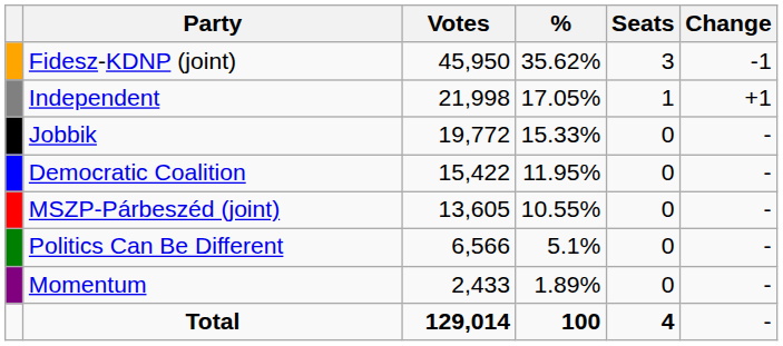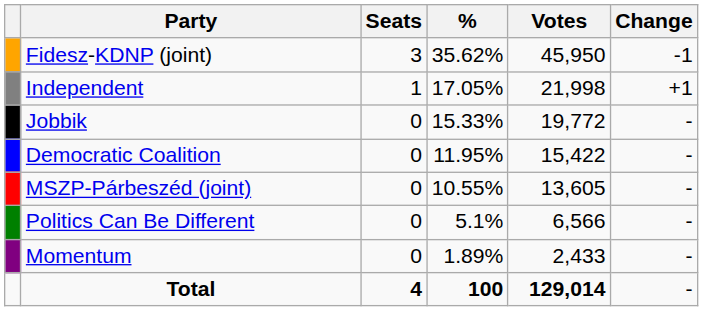columns swapped: Votes <-> Seats
